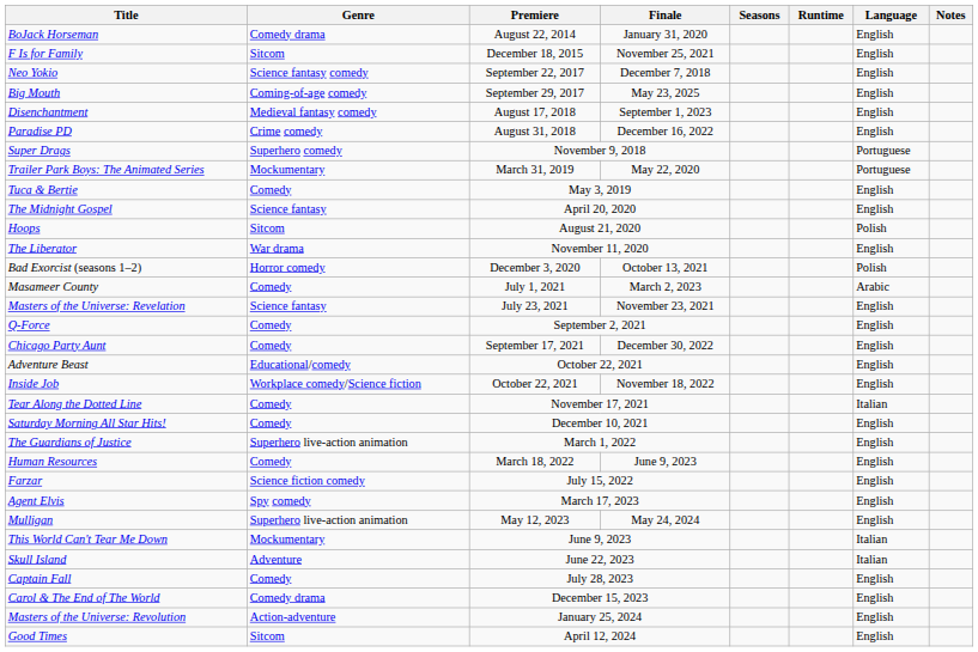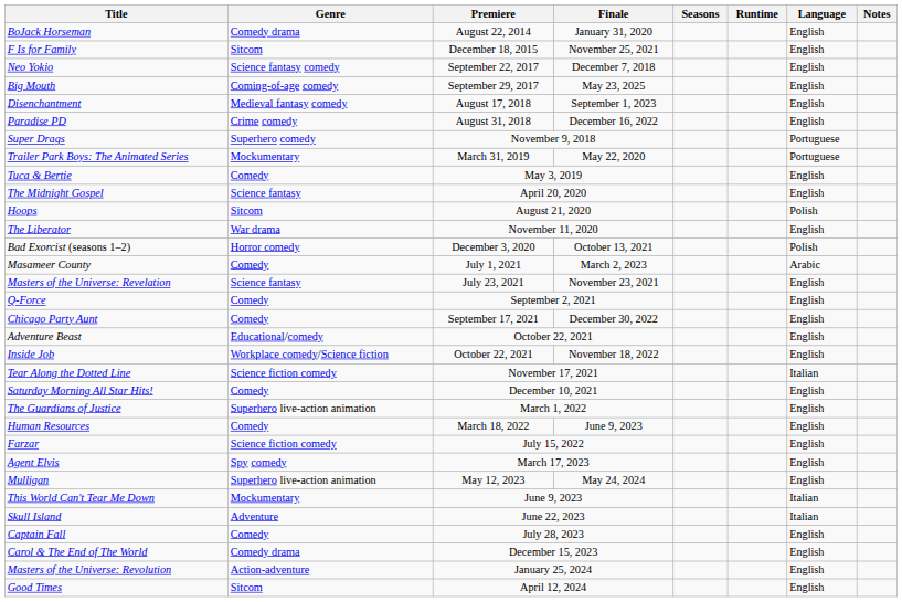Tear Along the Dotted Line | Genre: Comedy -> Science fiction comedy
